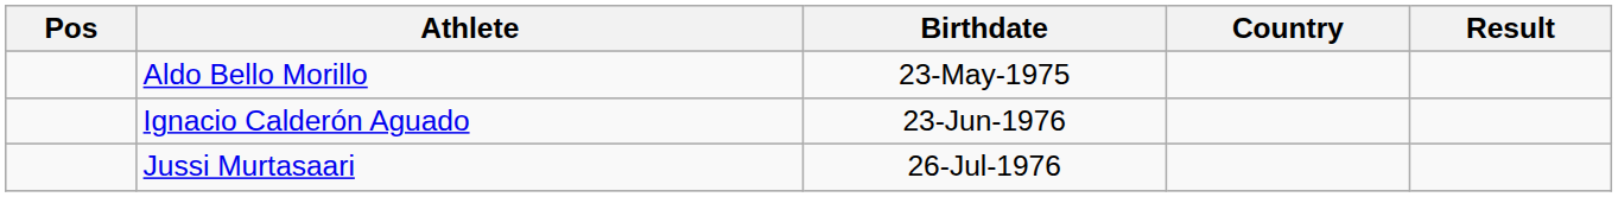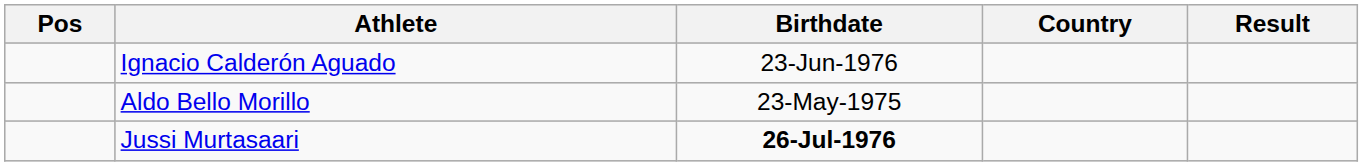rows swapped: Ignacio Calderón Aguado <-> Aldo Bello Morillo
Jussi Murtasaari | Birthdate: normal -> bold
